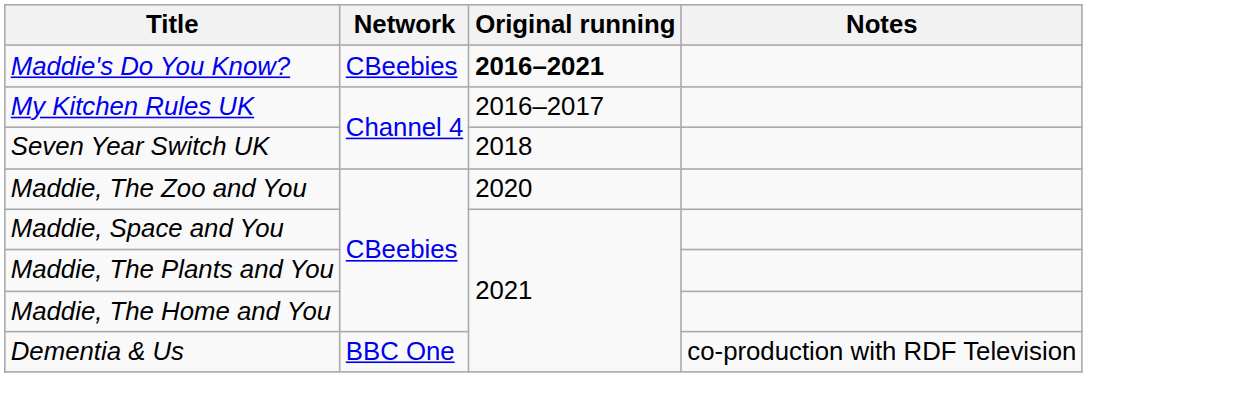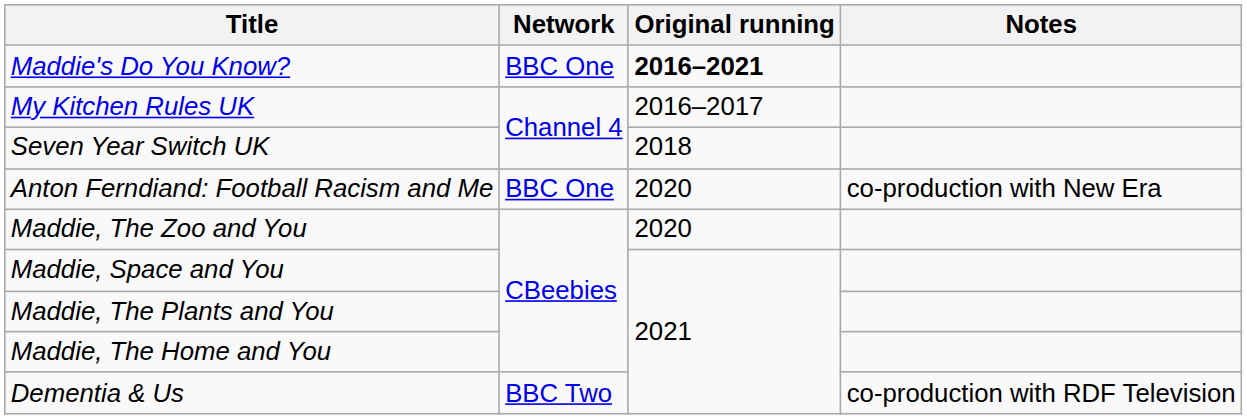Maddie's Do You Know? | Network: CBeebies -> BBC One
+ row: Anton Ferndiand: Football Racism and Me | BBC One | 2020 | co-production with New Era
Dementia & Us | Network: BBC One -> BBC Two
